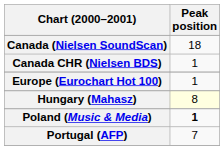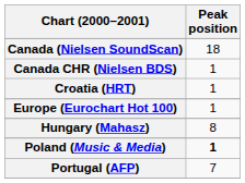+ row: Croatia (HRT) | 1
Hungary (Mahasz) | Peak position: lightyellow background -> no background
